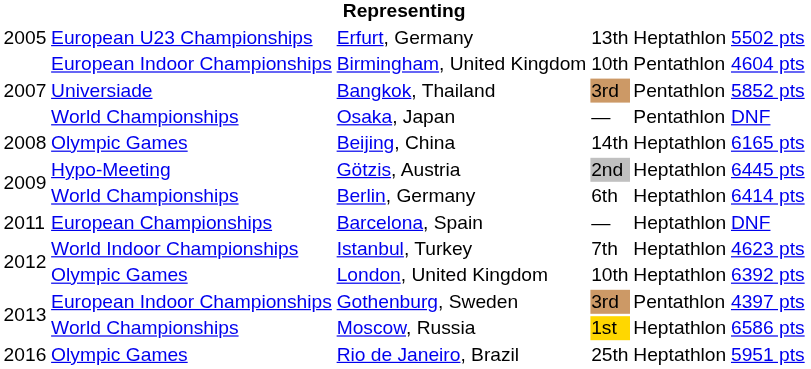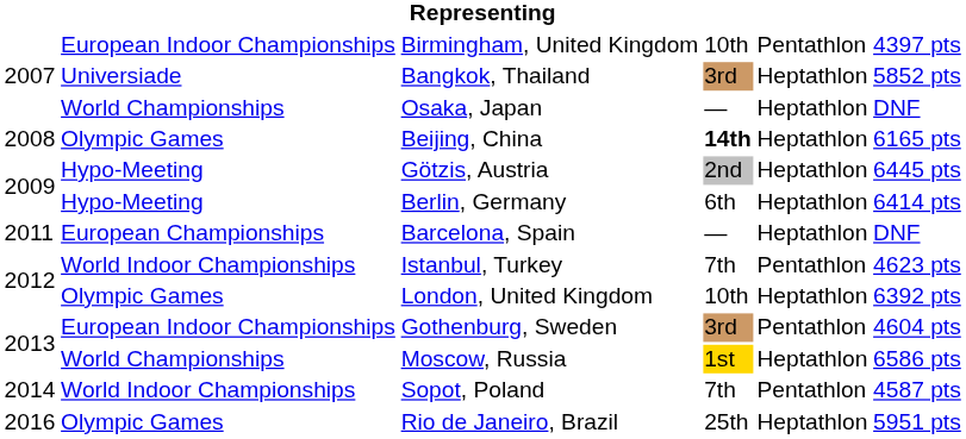- row: 2005 | European U23 Championships | Erfurt, Germany | 13th | Heptathlon | 5502 pts
Birmingham, United Kingdom | column 6: 4604 pts -> 4397 pts
Bangkok, Thailand | column 5: Pentathlon -> Heptathlon
Osaka, Japan | column 5: Pentathlon -> Heptathlon
Beijing, China | column 4: normal -> bold
Berlin, Germany | column 2: World Championships -> Hypo-Meeting
Istanbul, Turkey | column 5: Heptathlon -> Pentathlon
Gothenburg, Sweden | column 6: 4397 pts -> 4604 pts
+ row: 2014 | World Indoor Championships | Sopot, Poland | 7th | Pentathlon | 4587 pts
